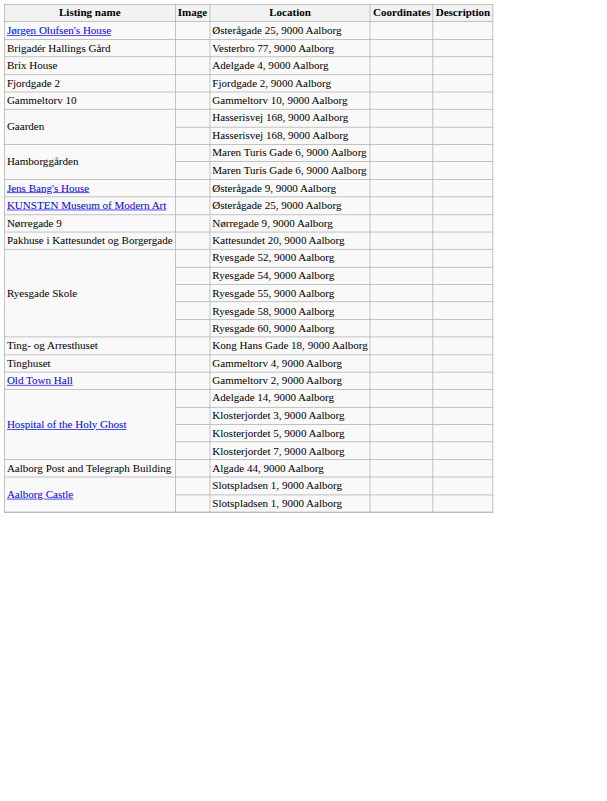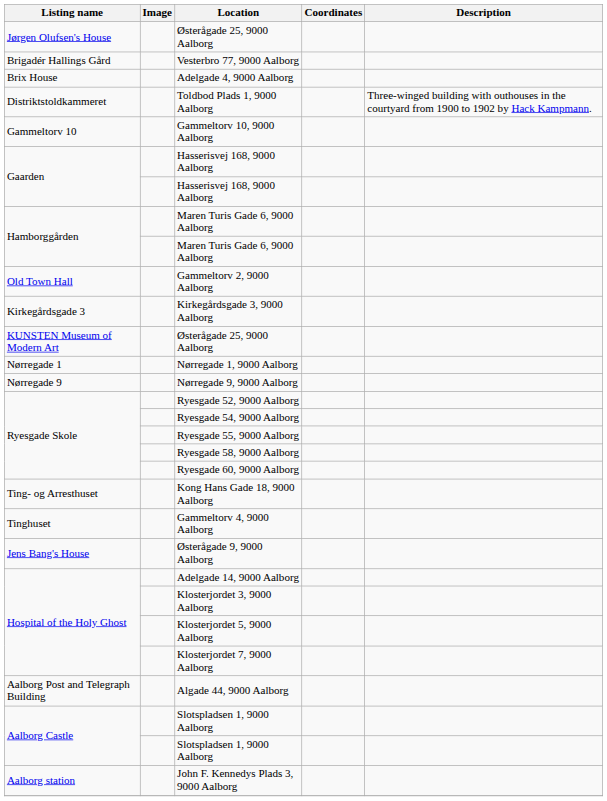+ row: Distriktstoldkammeret | Toldbod Plads 1, 9000 Aalborg | Three-winged building with outhouses in the courtyard from 1900 to 1902 by Hack Kampmann.
- row: Fjordgade 2 | Fjordgade 2, 9000 Aalborg
rows swapped: Østerågade 9, 9000 Aalborg <-> Gammeltorv 2, 9000 Aalborg
+ row: Kirkegårdsgade 3 | Kirkegårdsgade 3, 9000 Aalborg
+ row: Nørregade 1 | Nørregade 1, 9000 Aalborg
- row: Pakhuse i Kattesundet og Borgergade | Kattesundet 20, 9000 Aalborg
+ row: Aalborg station | John F. Kennedys Plads 3, 9000 Aalborg
